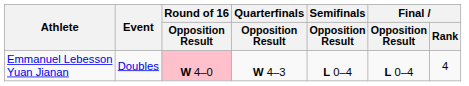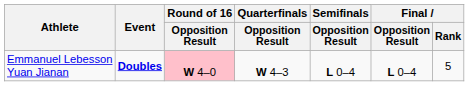Emmanuel Lebesson Yuan Jianan | Event: normal -> bold
Emmanuel Lebesson Yuan Jianan | Final / Rank: 4 -> 5
